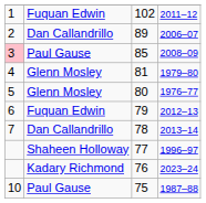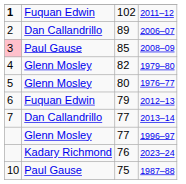2011–12 | column 1: normal -> bold
1979–80 | column 3: 81 -> 82
2013–14 | column 3: 78 -> 77
1996–97 | column 2: Shaheen Holloway -> Glenn Mosley
